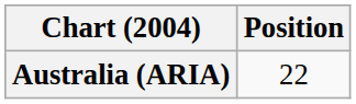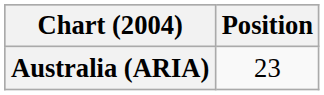Australia (ARIA) | Position: 22 -> 23
